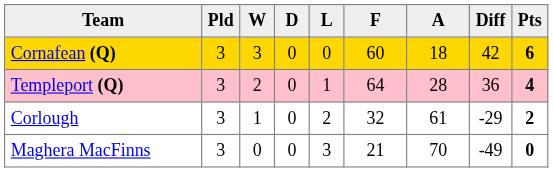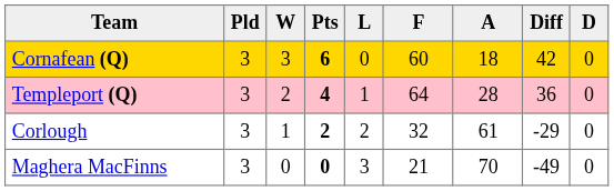columns swapped: D <-> Pts
